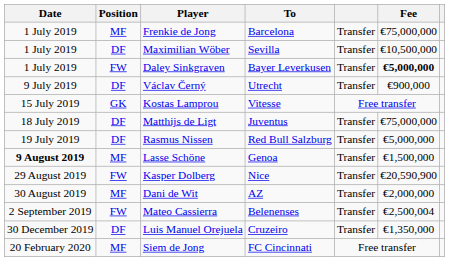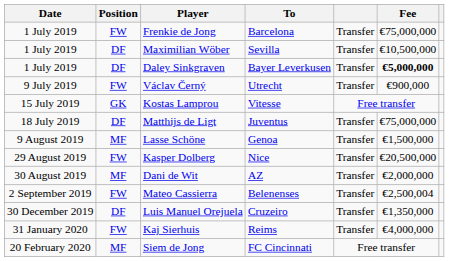Frenkie de Jong | Position: MF -> FW
Daley Sinkgraven | Position: FW -> DF
Václav Černý | Position: DF -> FW
- row: 19 July 2019 | DF | Rasmus Nissen | Red Bull Salzburg | Transfer | €5,000,000
Lasse Schöne | Date: bold -> normal
Kasper Dolberg | Fee: €20,590,900 -> €20,500,000
+ row: 31 January 2020 | FW | Kaj Sierhuis | Reims | Transfer | €4,000,000
